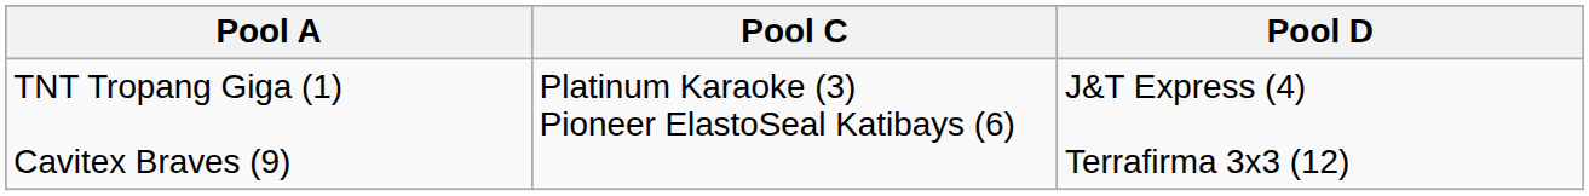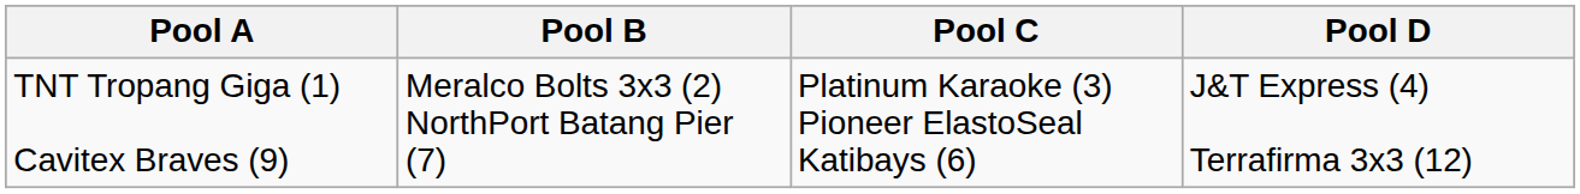+ column: Pool B | Meralco Bolts 3x3 (2) NorthPort Batang Pier (7)
